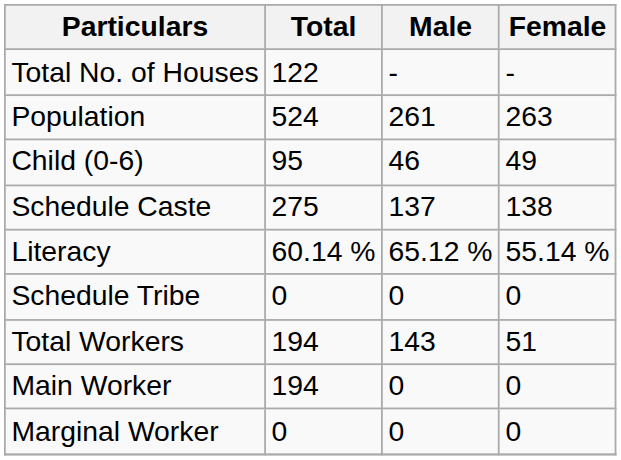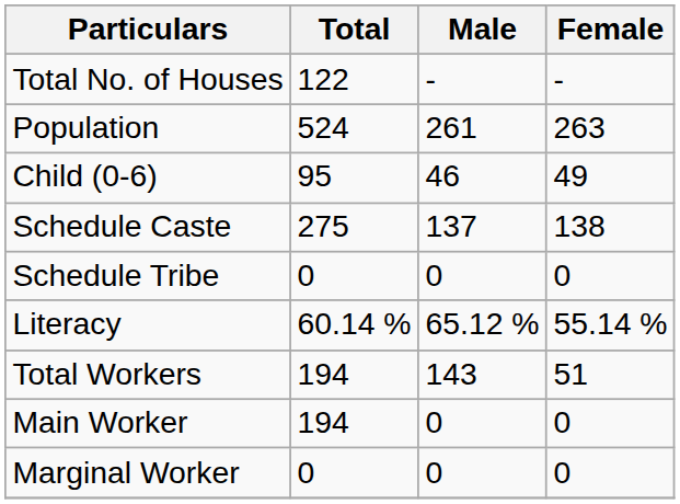rows swapped: Schedule Tribe <-> Literacy
